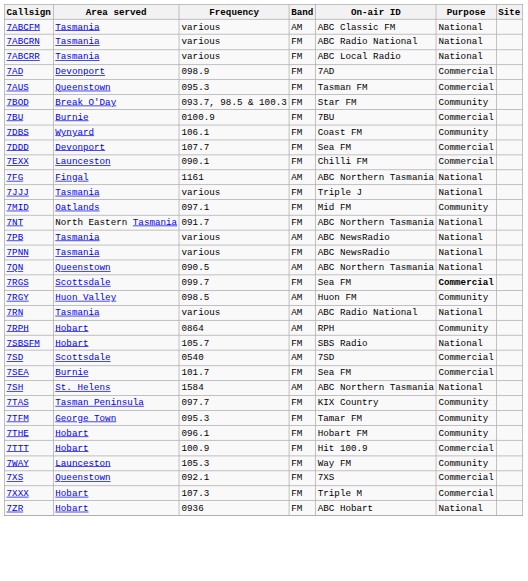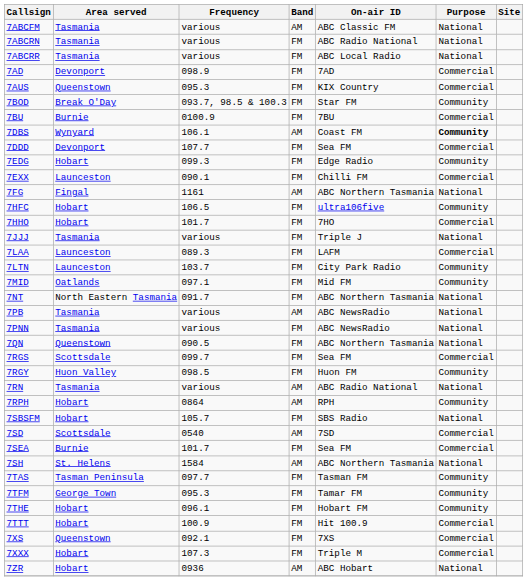7AUS | On-air ID: Tasman FM -> KIX Country
7DBS | Band: FM -> AM
7DBS | Purpose: normal -> bold
+ row: 7EDG | Hobart | 099.3 | FM | Edge Radio | Community
+ row: 7HFC | Hobart | 106.5 | FM | ultra106five | Community
+ row: 7HHO | Hobart | 101.7 | FM | 7HO | Commercial
+ row: 7LAA | Launceston | 089.3 | FM | LAFM | Commercial
+ row: 7LTN | Launceston | 103.7 | FM | City Park Radio | Community
7QN | Band: AM -> FM
7RGS | Purpose: bold -> normal
7RGY | Band: AM -> FM
7TAS | On-air ID: KIX Country -> Tasman FM
- row: 7WAY | Launceston | 105.3 | FM | Way FM | Community
7ZR | Band: FM -> AM
